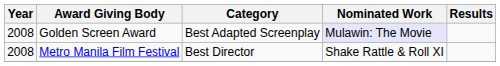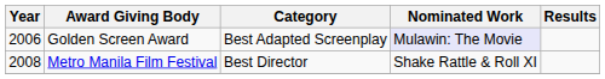Golden Screen Award | Year: 2008 -> 2006
